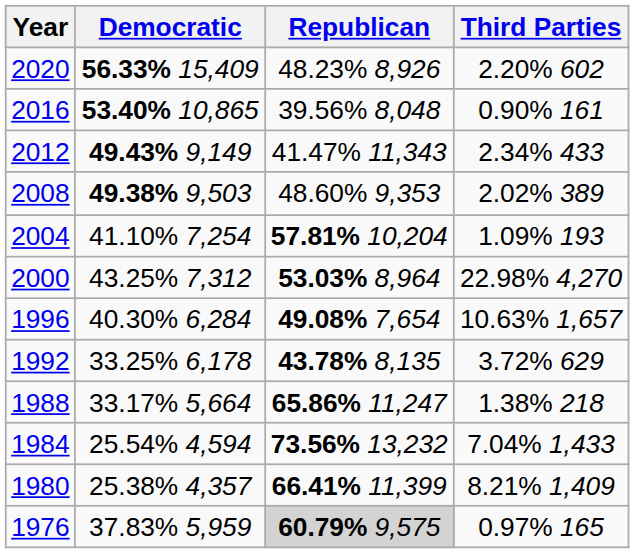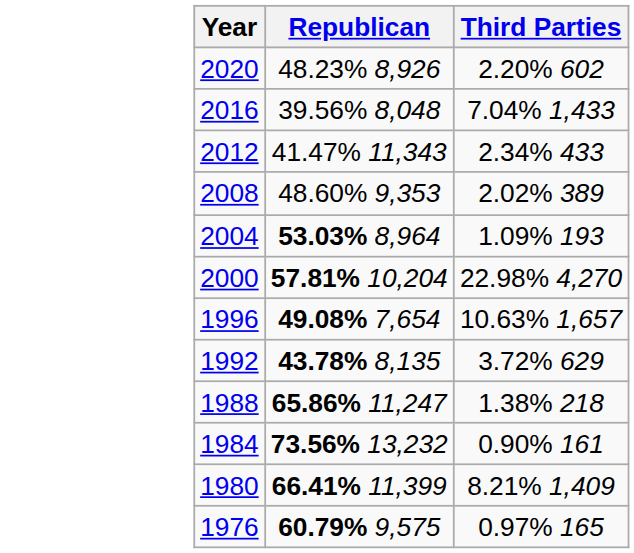- column: Democratic | 56.33% 15,409 | 53.40% 10,865 | 49.43% 9,149 | 49.38% 9,503 | 41.10% 7,254 | 43.25% 7,312 | 40.30% 6,284 | 33.25% 6,178 | 33.17% 5,664 | 25.54% 4,594 | 25.38% 4,357 | 37.83% 5,959
2016 | Third Parties: 0.90% 161 -> 7.04% 1,433
2004 | Republican: 57.81% 10,204 -> 53.03% 8,964
2000 | Republican: 53.03% 8,964 -> 57.81% 10,204
1984 | Third Parties: 7.04% 1,433 -> 0.90% 161
1976 | Republican: lightgrey background -> no background
